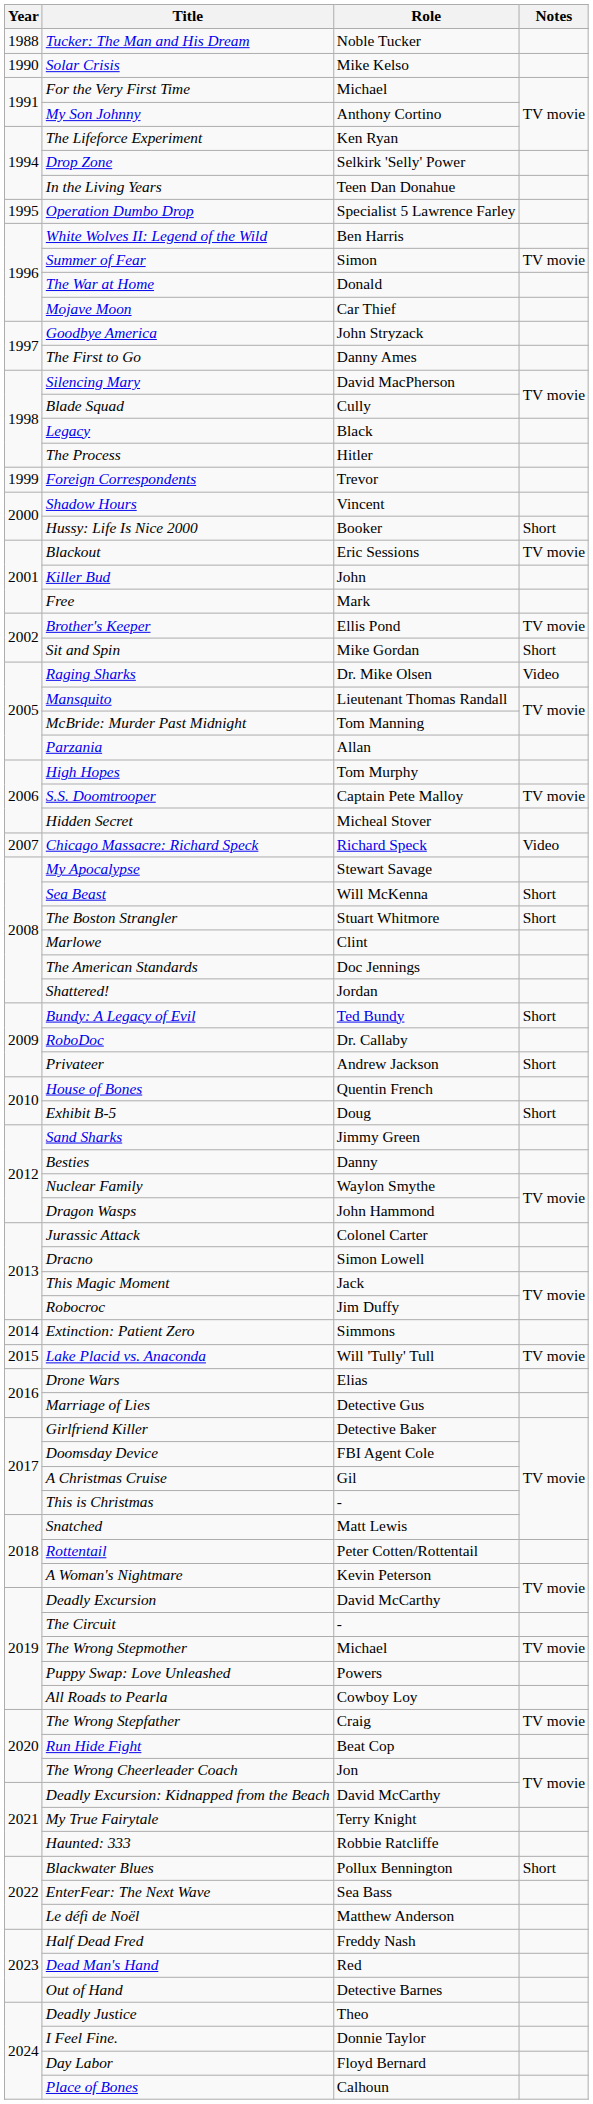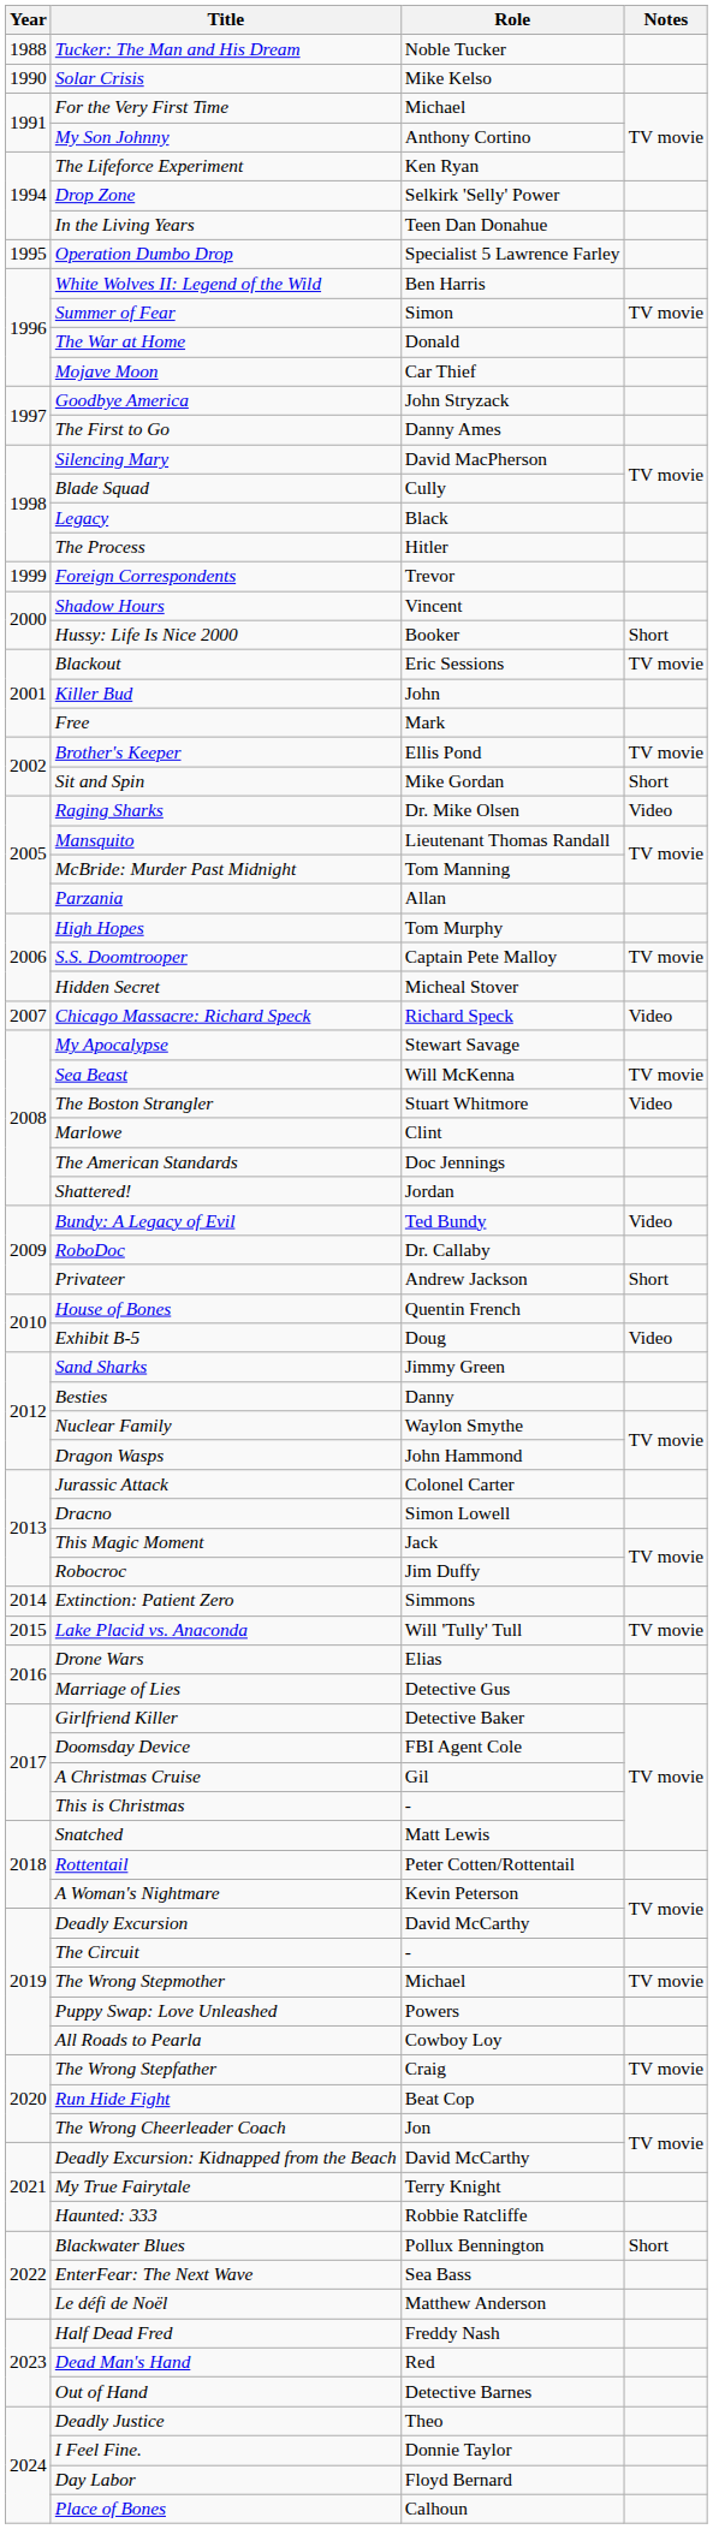Sea Beast | Notes: Short -> TV movie
The Boston Strangler | Notes: Short -> Video
Bundy: A Legacy of Evil | Notes: Short -> Video
Exhibit B-5 | Notes: Short -> Video
